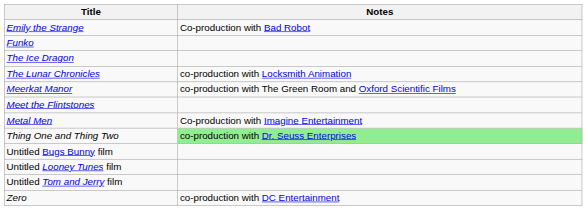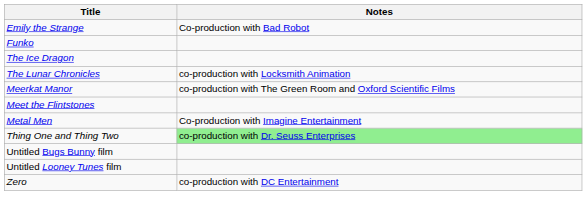- row: Untitled Tom and Jerry film
